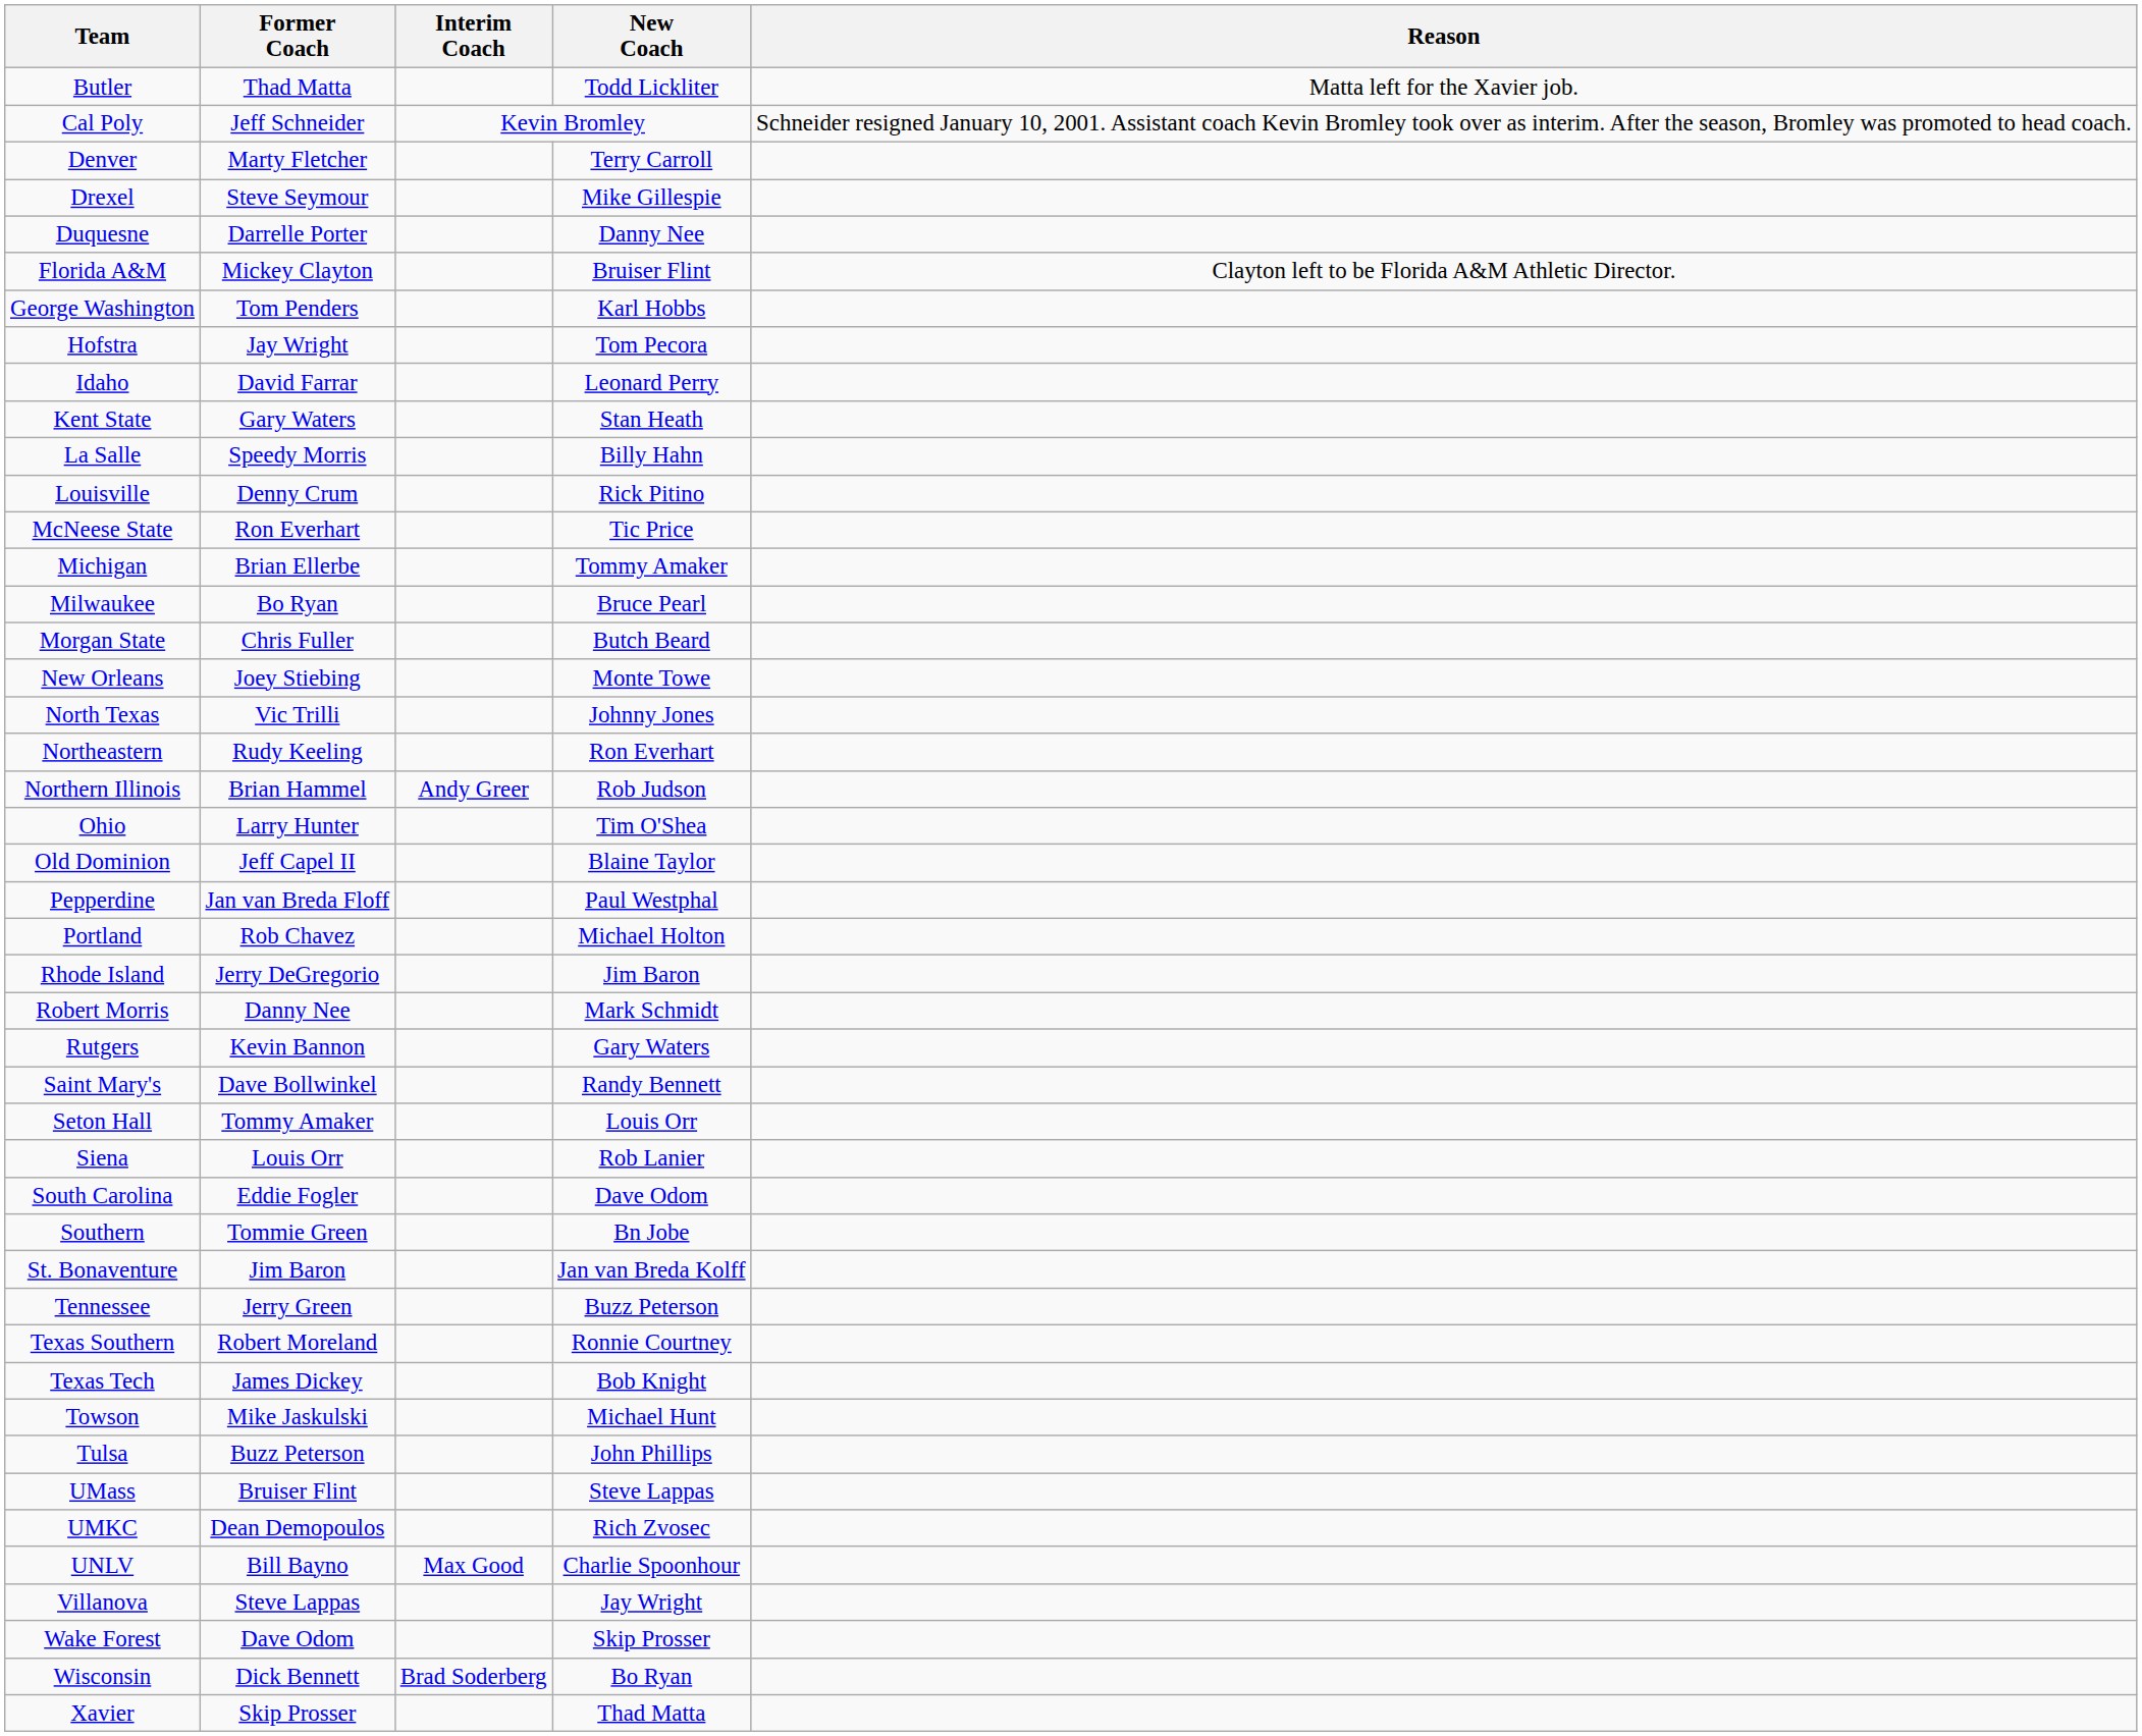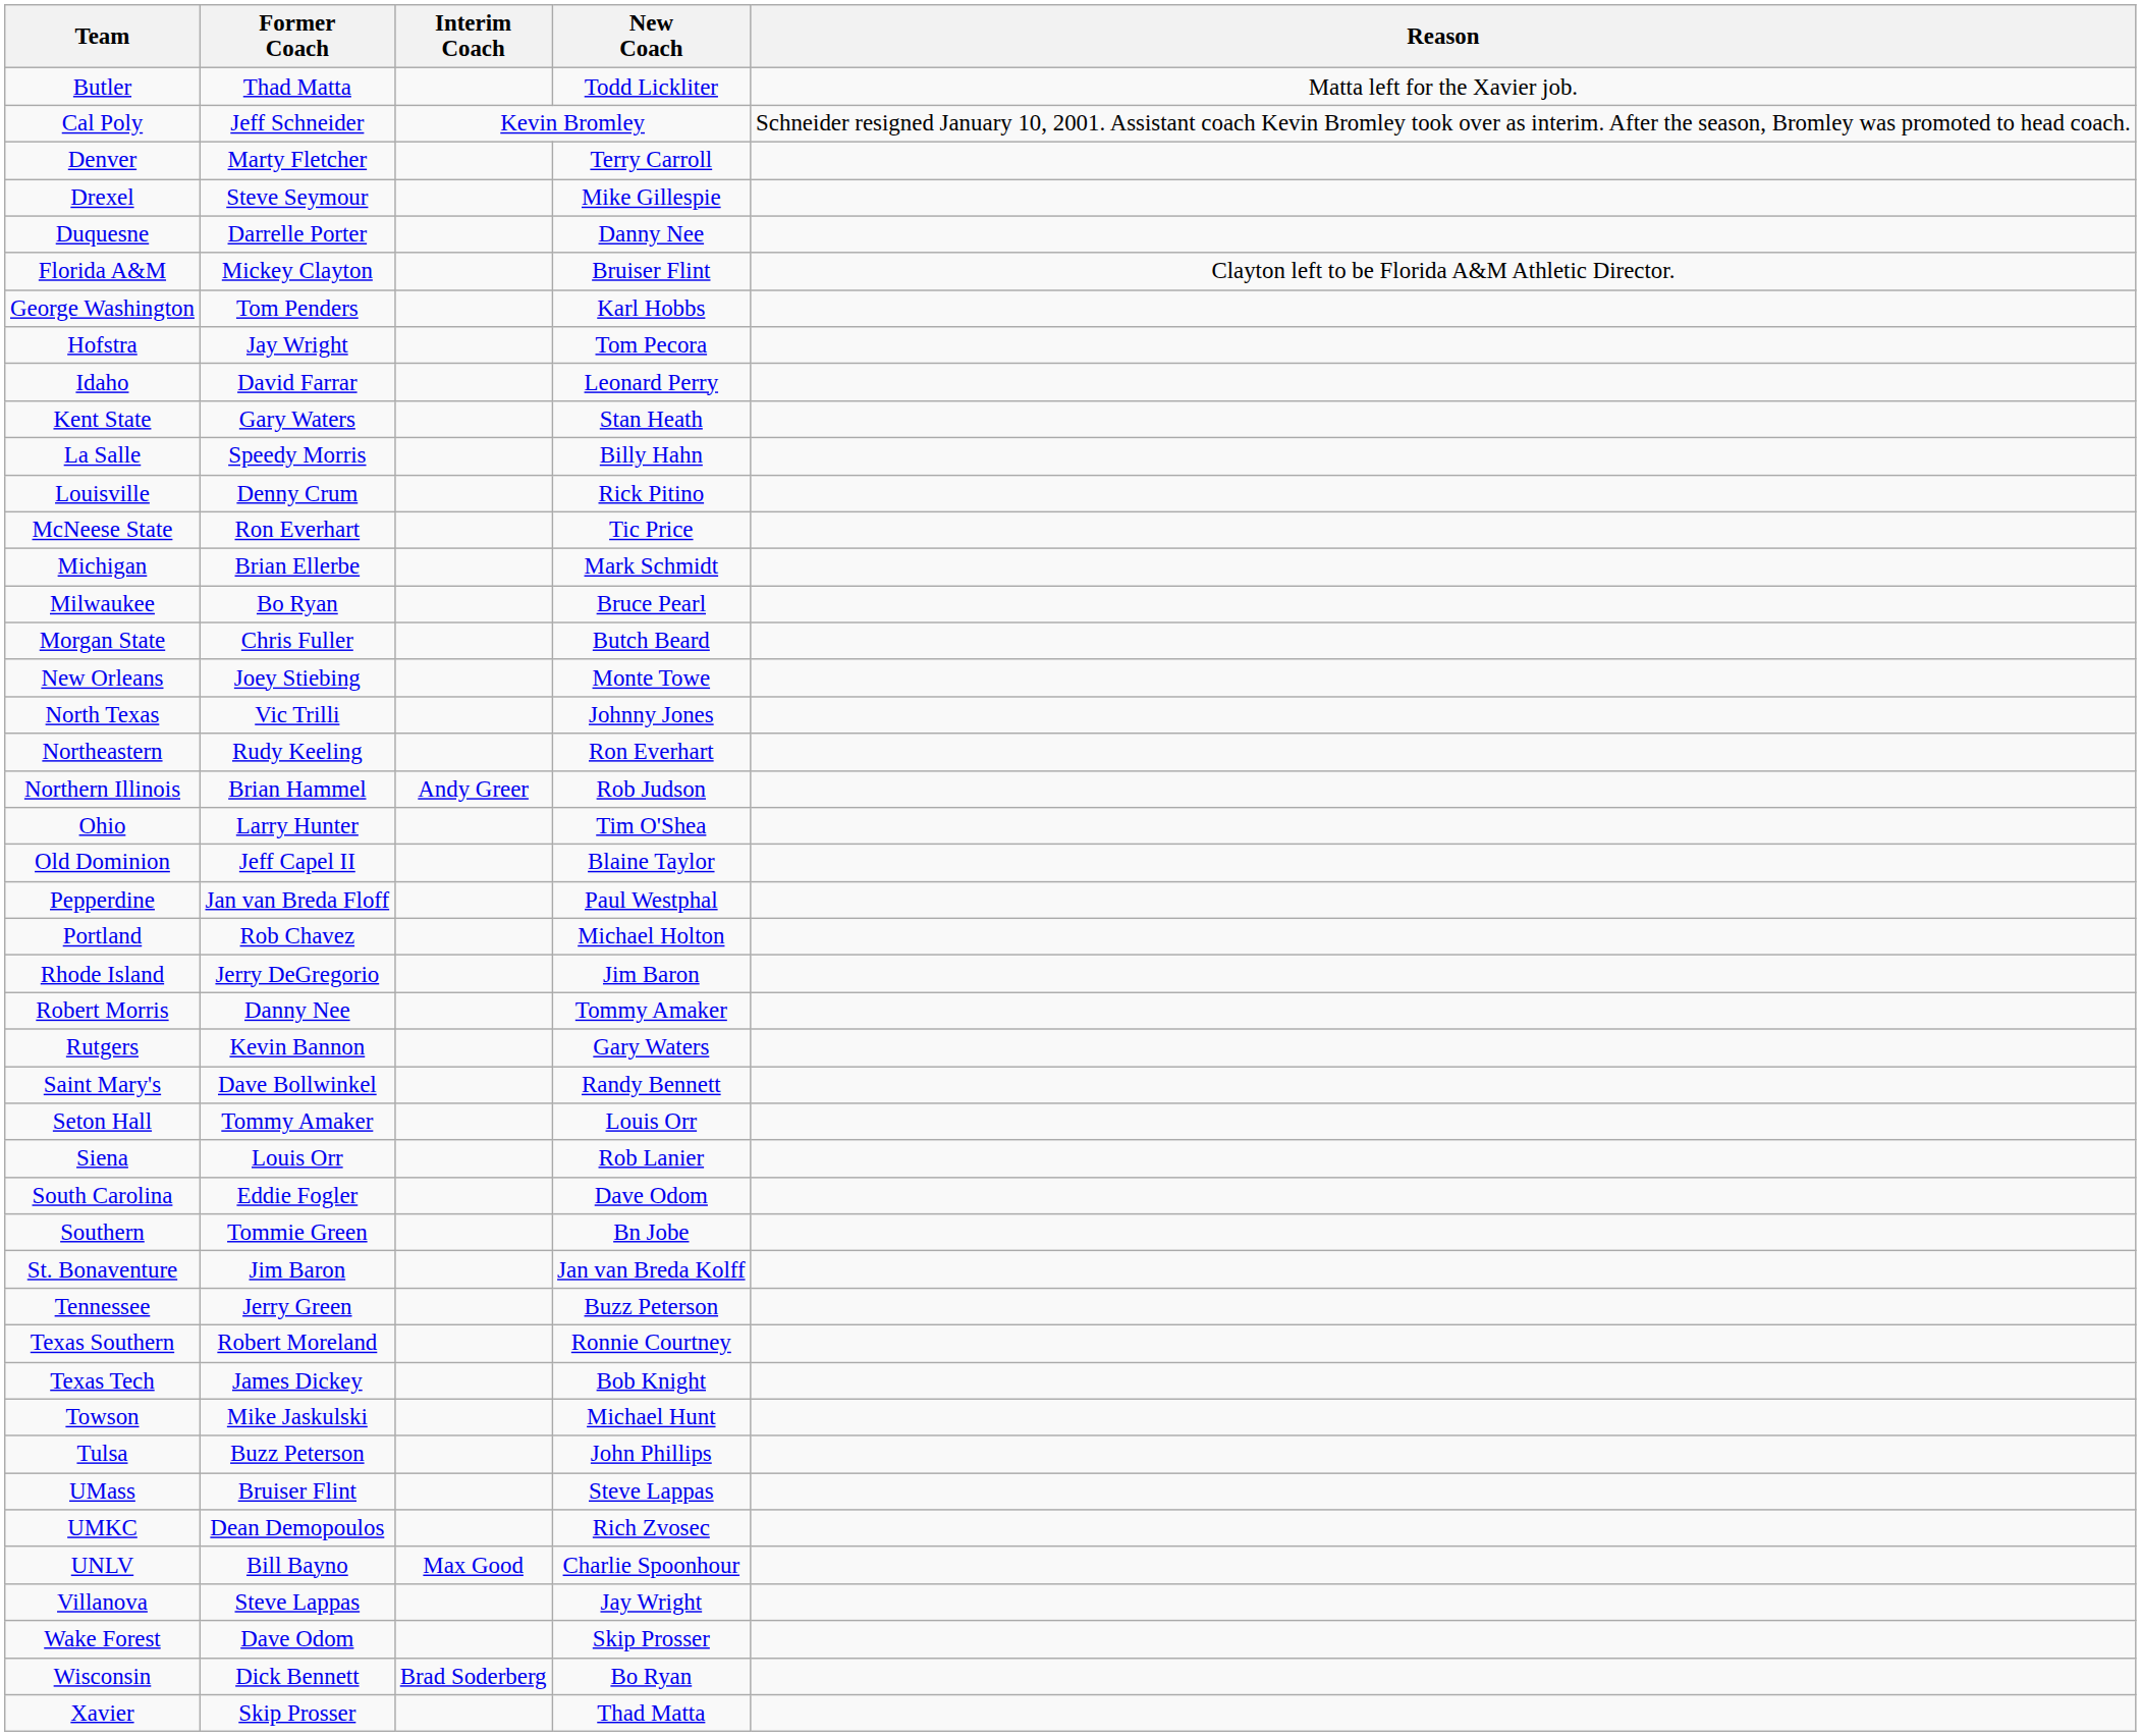Michigan | New Coach: Tommy Amaker -> Mark Schmidt
Robert Morris | New Coach: Mark Schmidt -> Tommy Amaker
